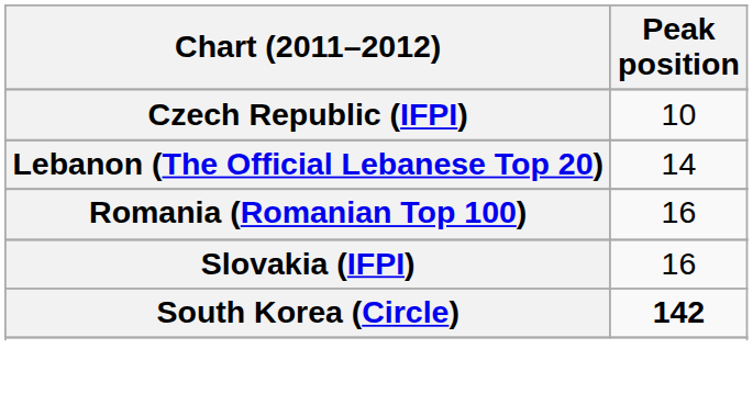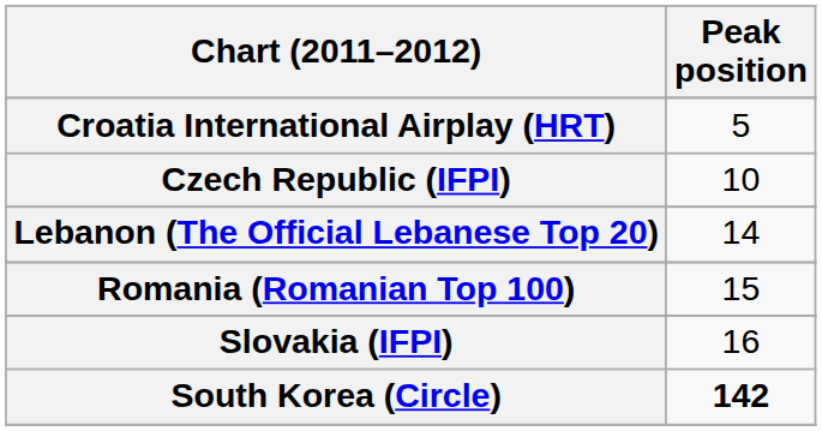+ row: Croatia International Airplay (HRT) | 5
Romania (Romanian Top 100) | Peak position: 16 -> 15
